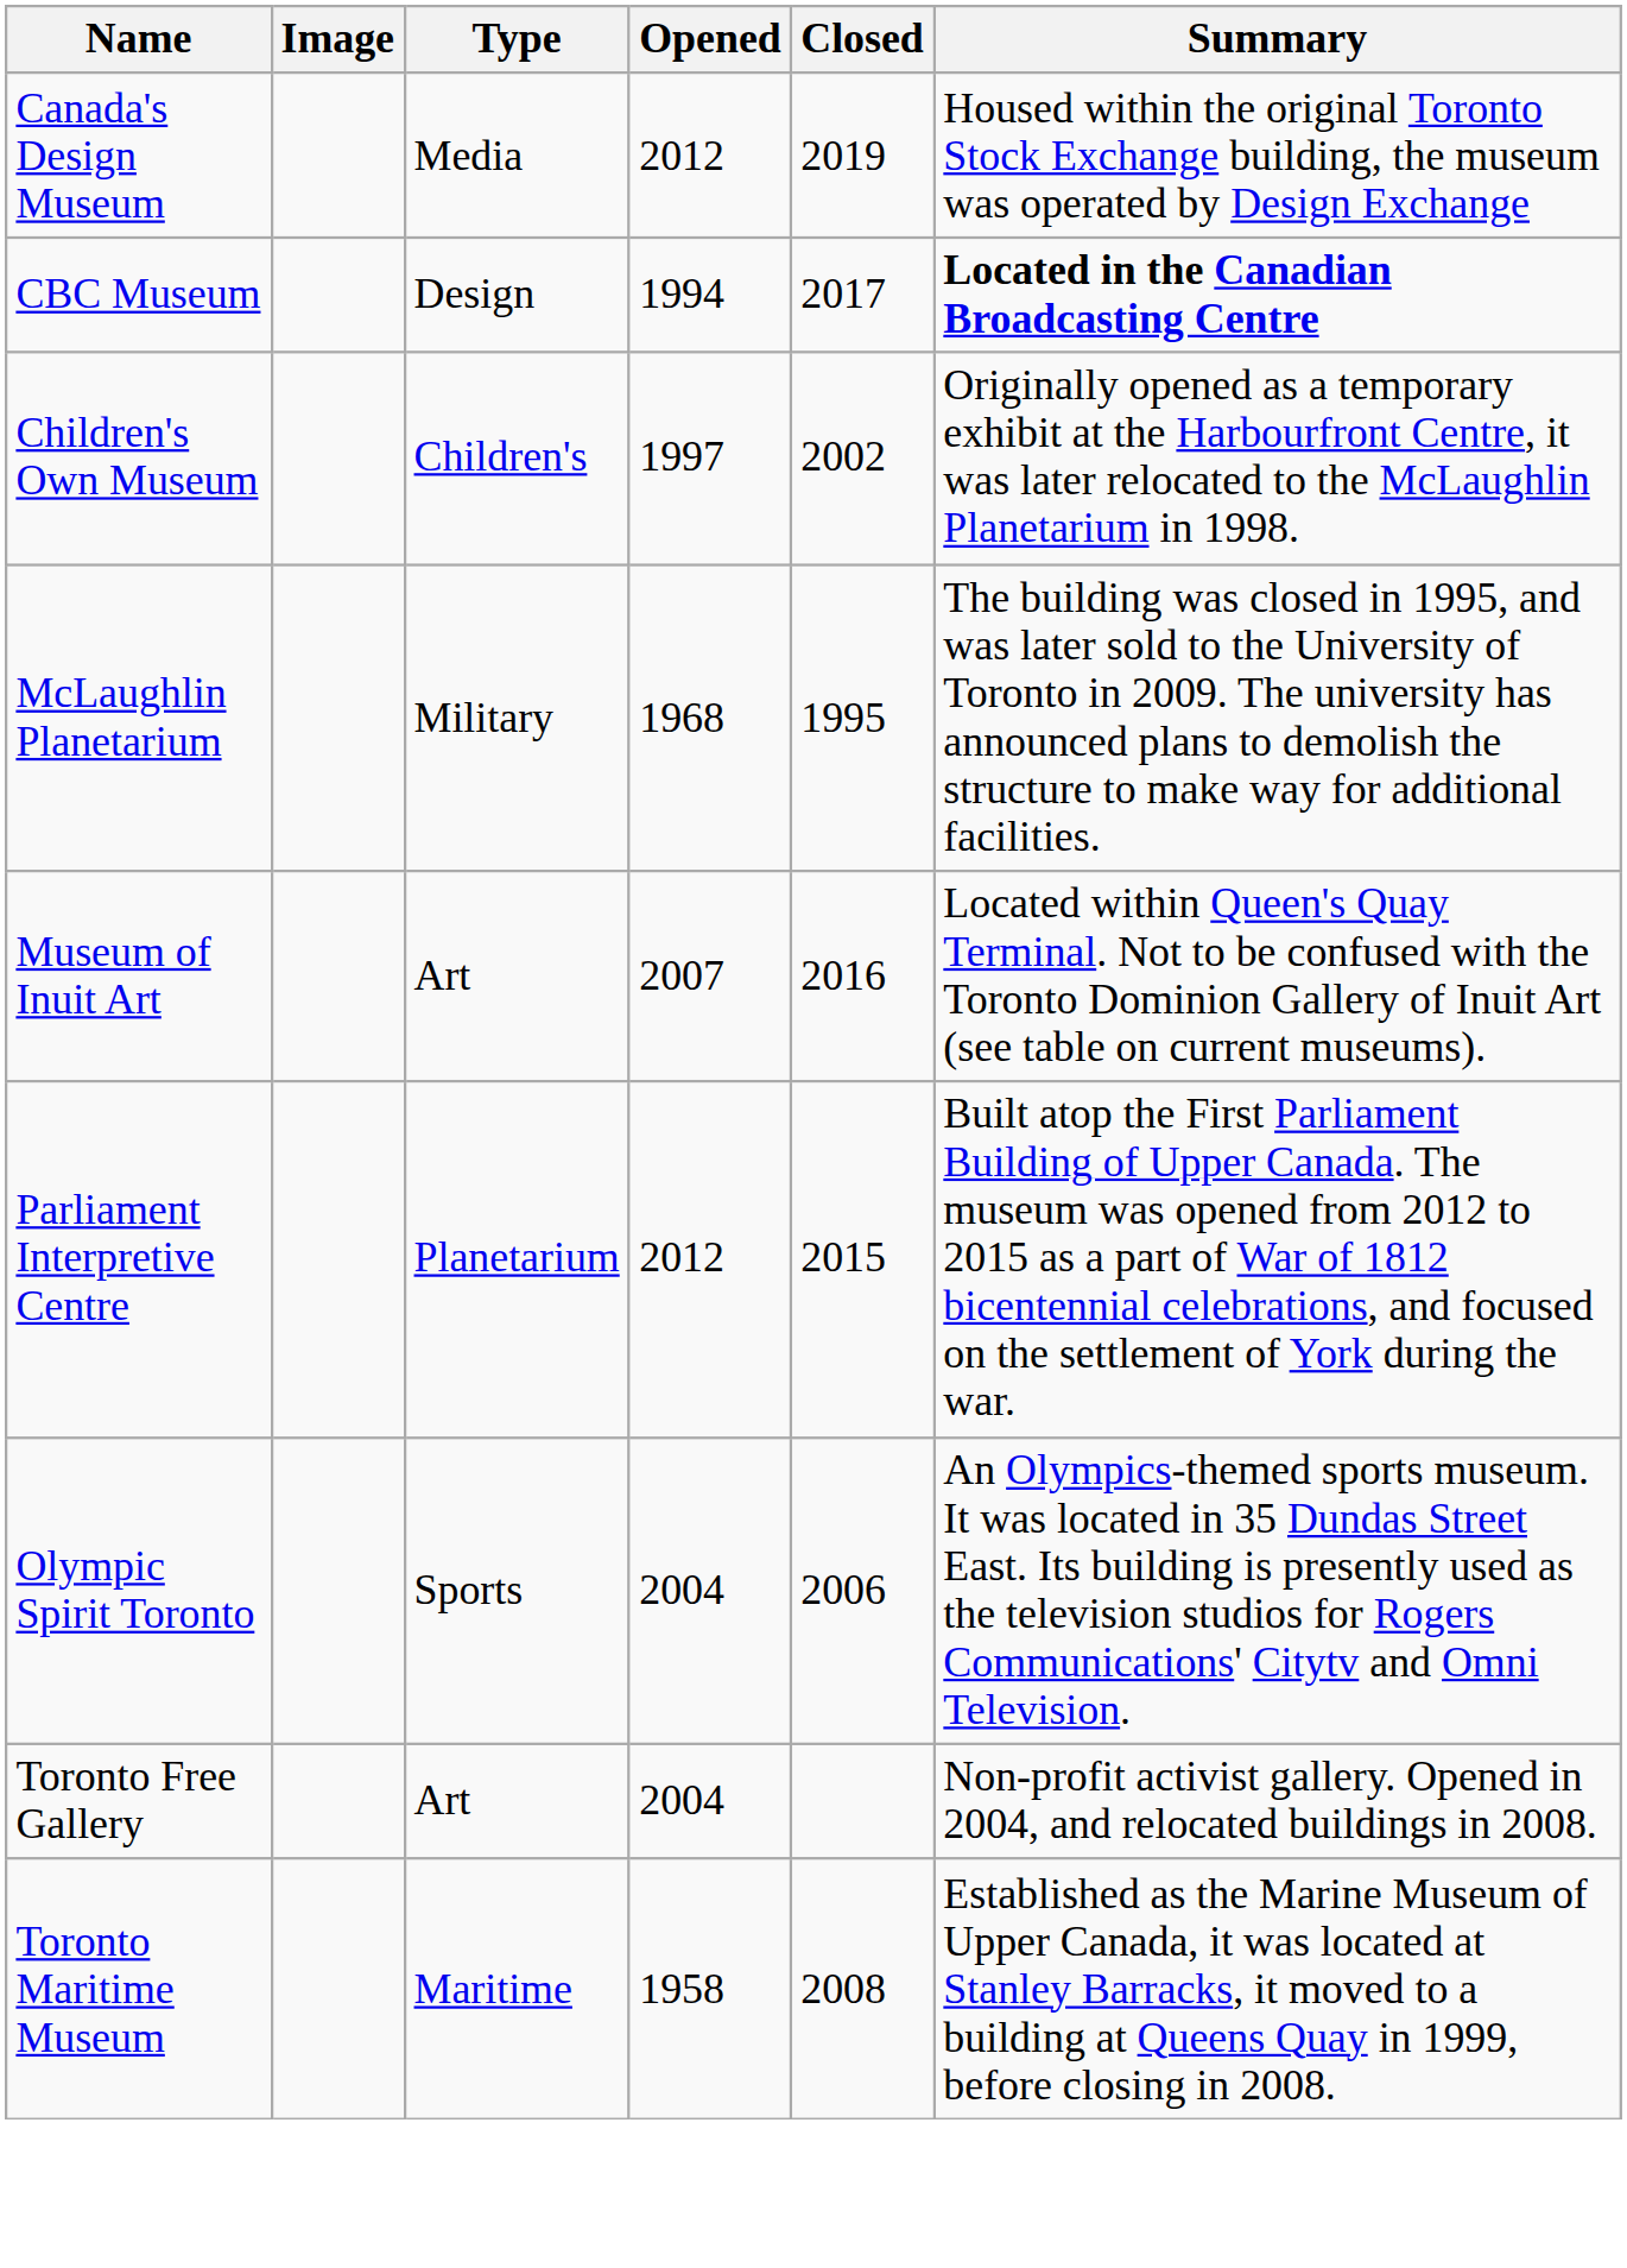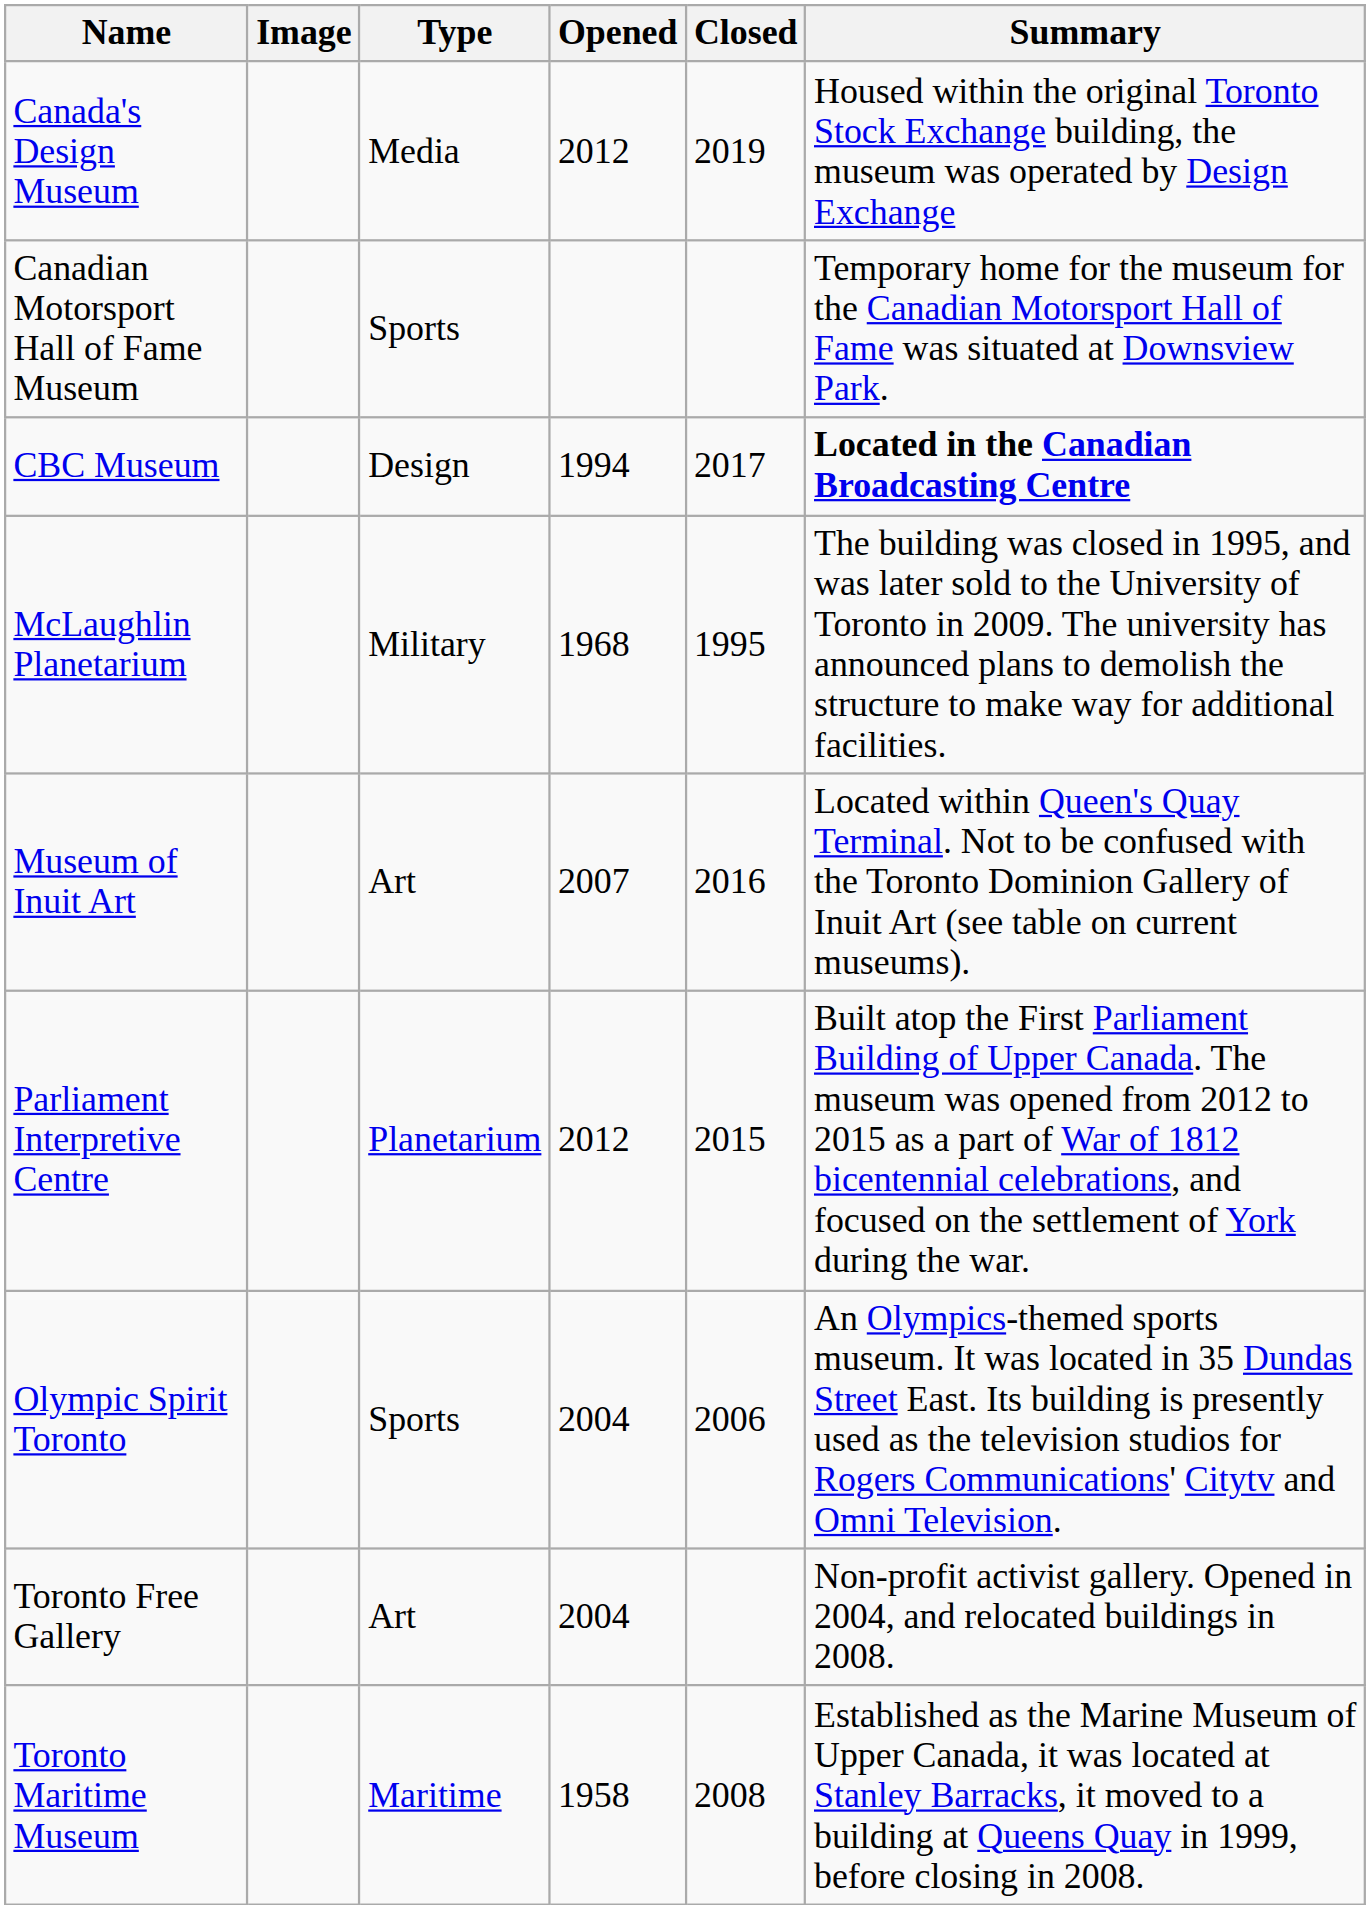+ row: Canadian Motorsport Hall of Fame Museum | Sports | Temporary home for the museum for the Canadian Motorsport Hall of Fame was situated at Downsview Park.
- row: Children's Own Museum | Children's | 1997 | 2002 | Originally opened as a temporary exhibit at the Harbourfront Centre, it was later relocated to the McLaughlin Planetarium in 1998.
